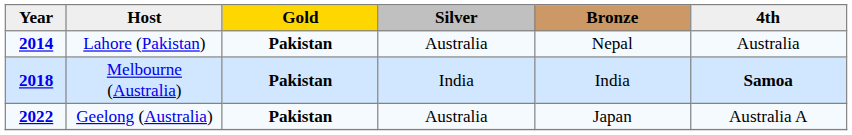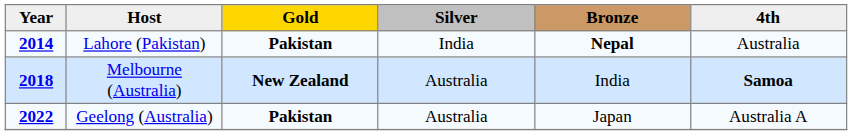Lahore (Pakistan) | Silver: Australia -> India
Lahore (Pakistan) | Bronze: normal -> bold
Melbourne (Australia) | Gold: Pakistan -> New Zealand
Melbourne (Australia) | Silver: India -> Australia
